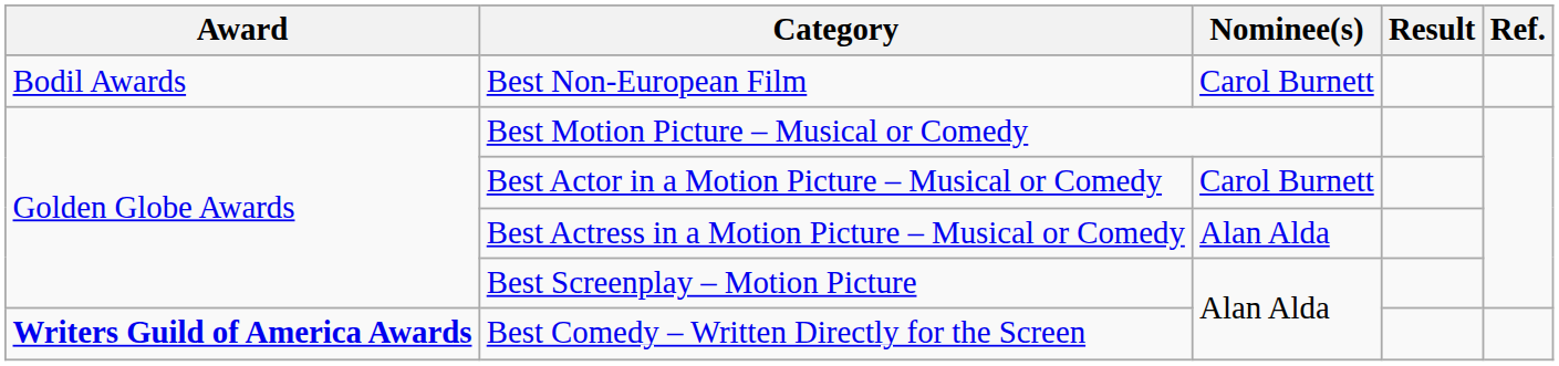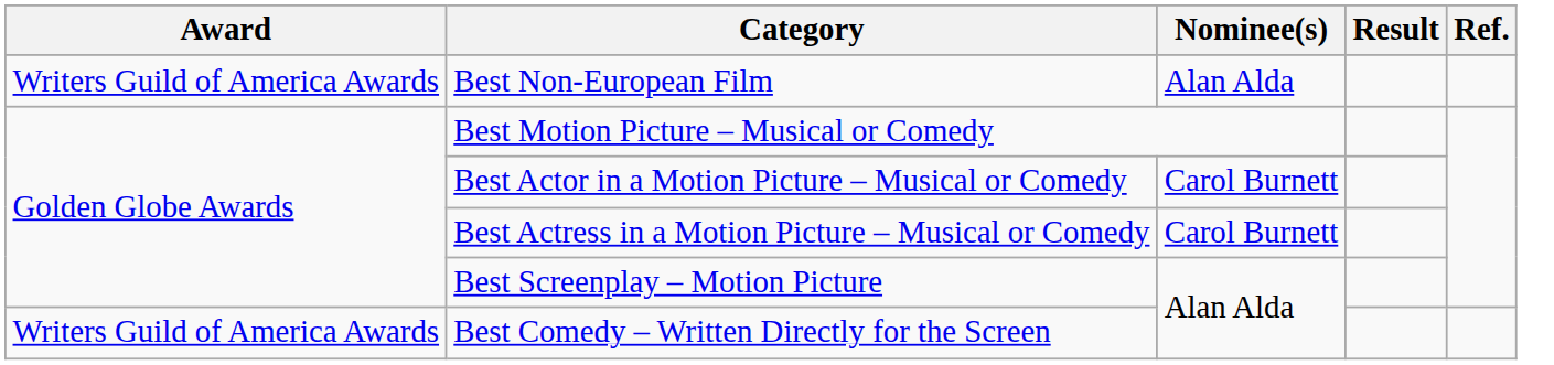Best Non-European Film | Award: Bodil Awards -> Writers Guild of America Awards
Best Non-European Film | Nominee(s): Carol Burnett -> Alan Alda
Best Actress in a Motion Picture – Musical or Comedy | Nominee(s): Alan Alda -> Carol Burnett
Best Comedy – Written Directly for the Screen | Award: bold -> normal
